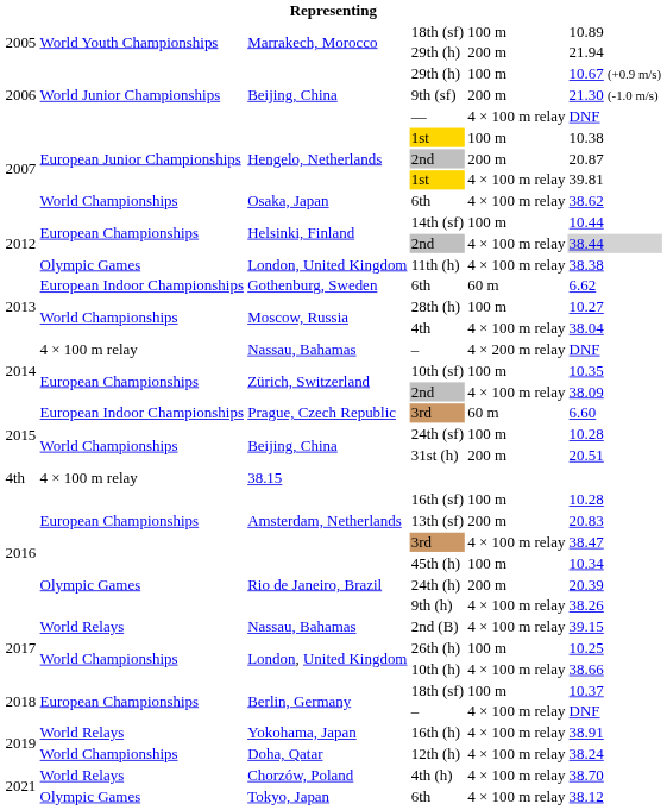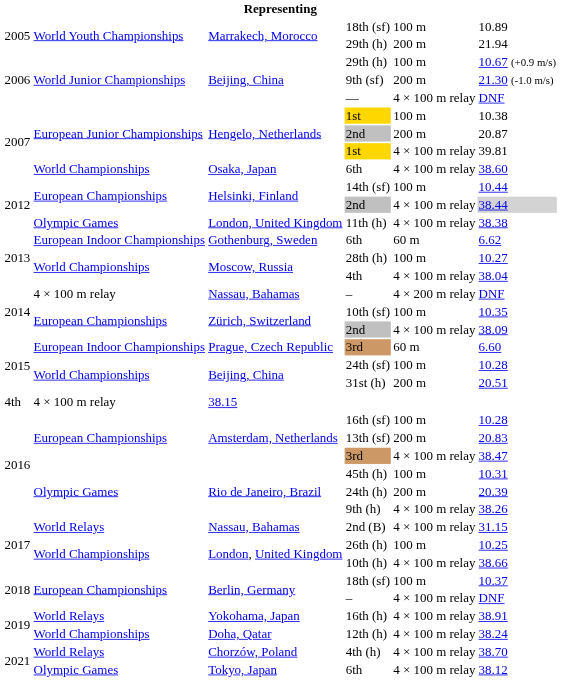Osaka, Japan / 6th | column 6: 38.62 -> 38.60
45th (h) | column 6: 10.34 -> 10.31
2nd (B) | column 6: 39.15 -> 31.15
